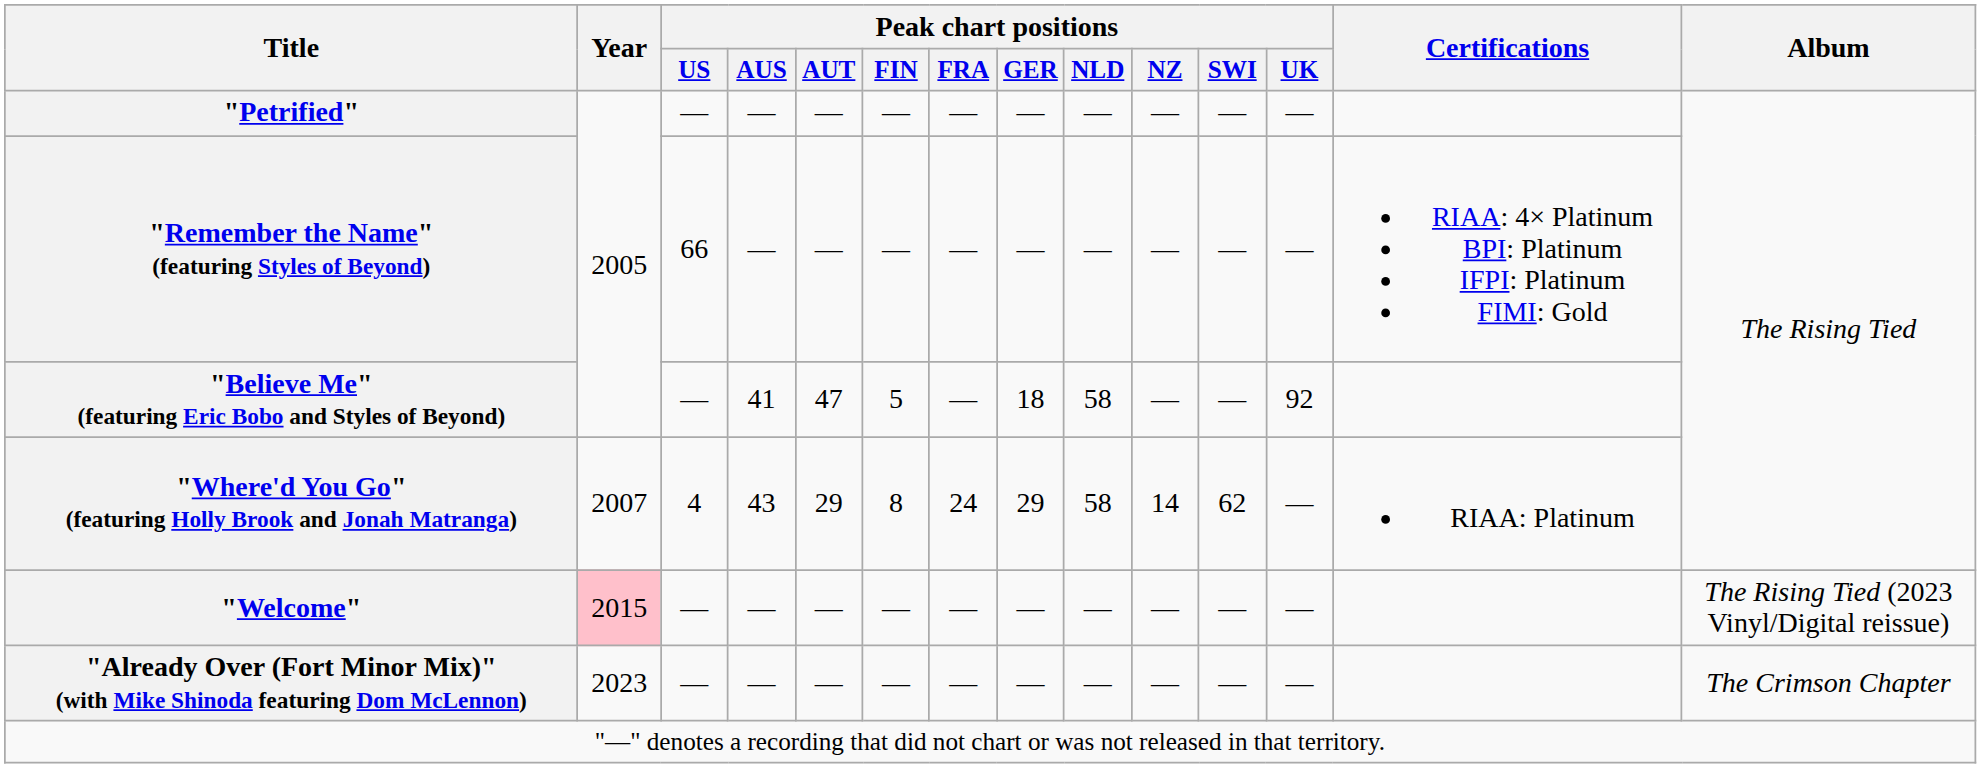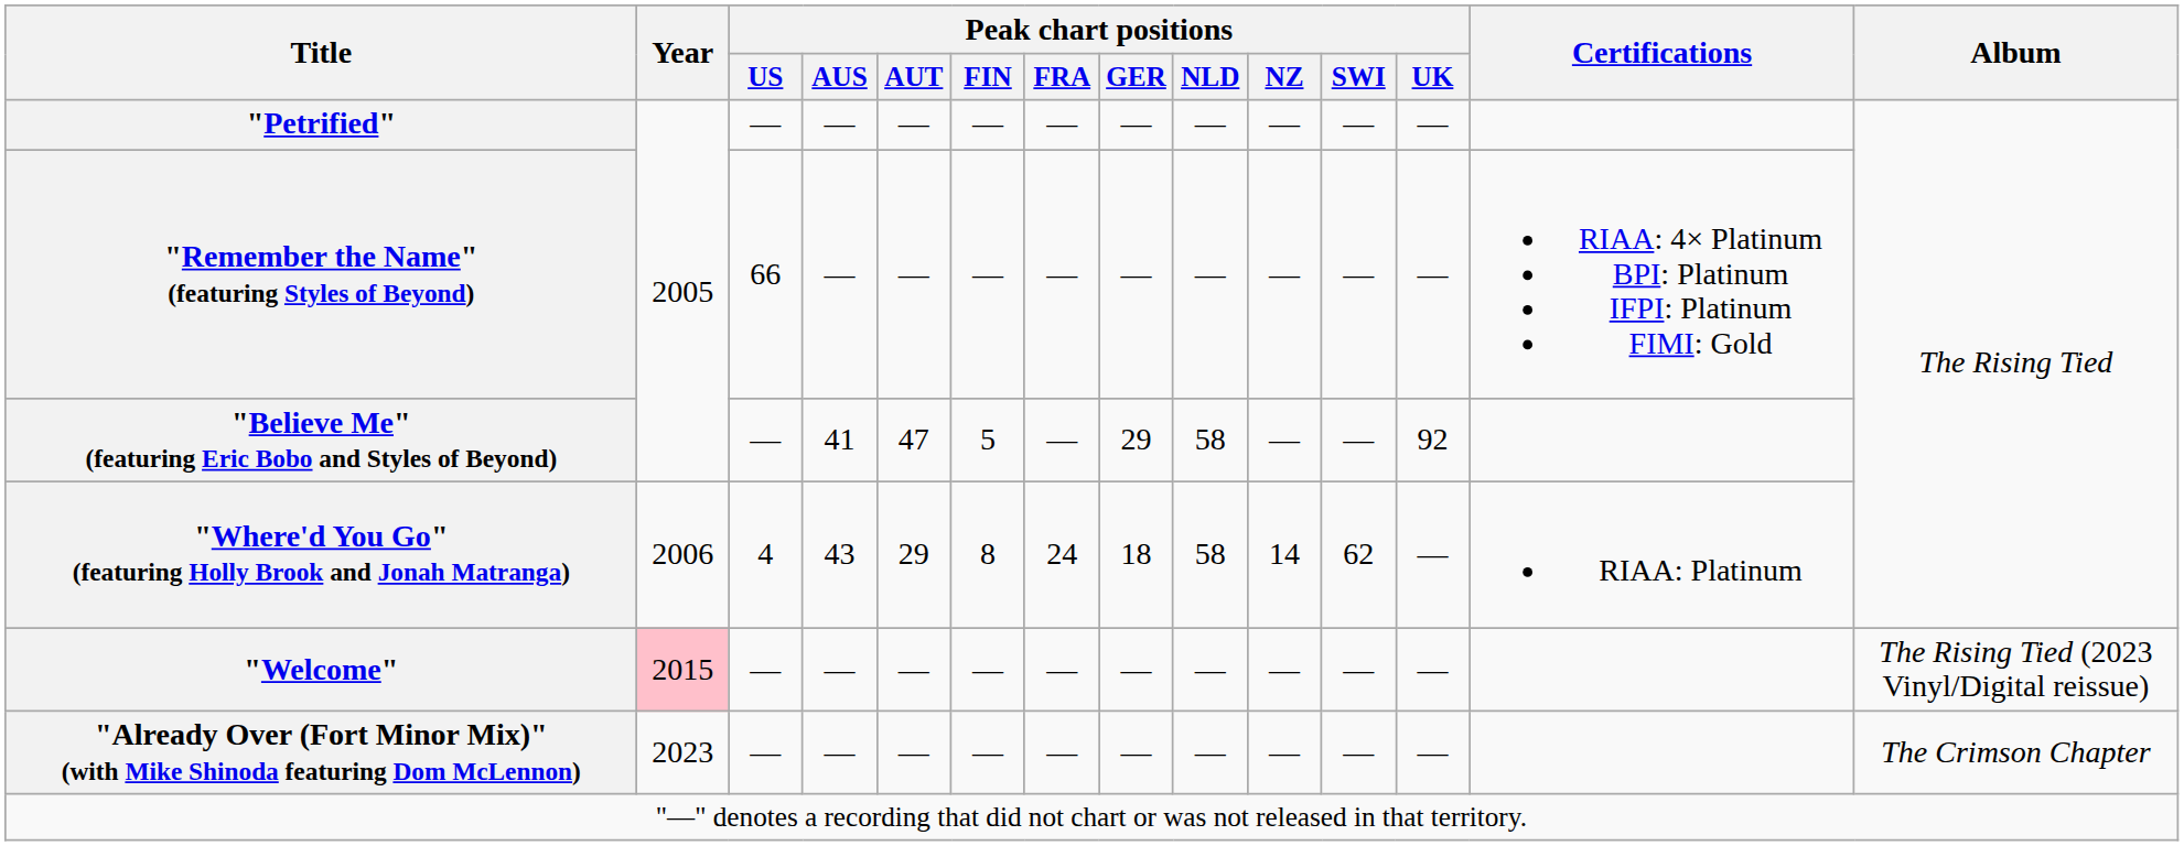"Believe Me" (featuring Eric Bobo and Styles of Beyond) | Peak chart positions / GER: 18 -> 29
"Where'd You Go" (featuring Holly Brook and Jonah Matranga) | Year: 2007 -> 2006
"Where'd You Go" (featuring Holly Brook and Jonah Matranga) | Peak chart positions / GER: 29 -> 18
